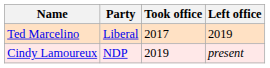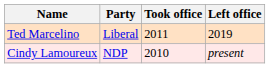Ted Marcelino | Took office: 2017 -> 2011
Cindy Lamoureux | Took office: 2019 -> 2010
